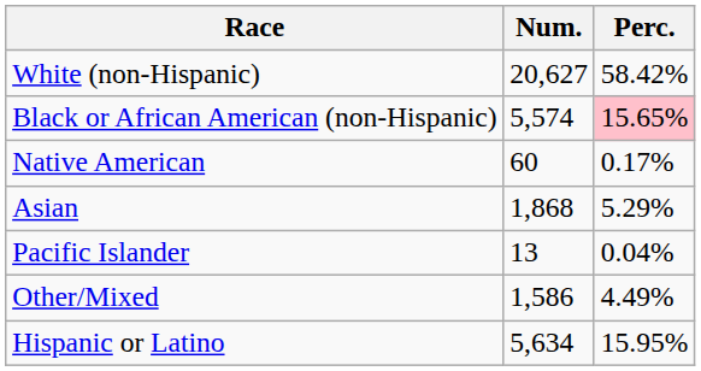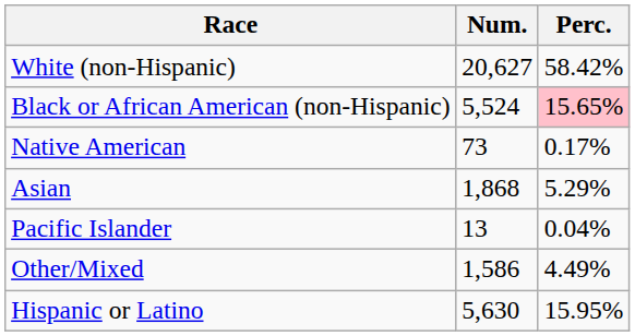Black or African American (non-Hispanic) | Num.: 5,574 -> 5,524
Native American | Num.: 60 -> 73
Hispanic or Latino | Num.: 5,634 -> 5,630
